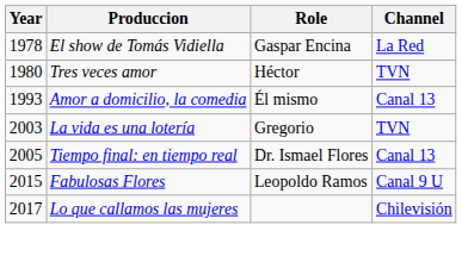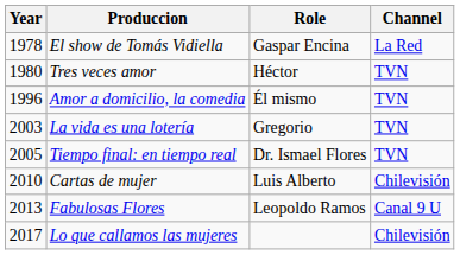Amor a domicilio, la comedia | Year: 1993 -> 1996
Amor a domicilio, la comedia | Channel: Canal 13 -> TVN
Tiempo final: en tiempo real | Channel: Canal 13 -> TVN
+ row: 2010 | Cartas de mujer | Luis Alberto | Chilevisión
Fabulosas Flores | Year: 2015 -> 2013
